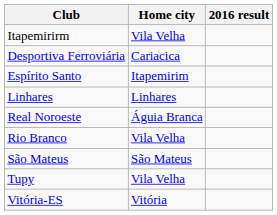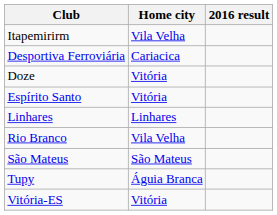+ row: Doze | Vitória
Espírito Santo | Home city: Itapemirim -> Vitória
- row: Real Noroeste | Águia Branca
Tupy | Home city: Vila Velha -> Águia Branca
